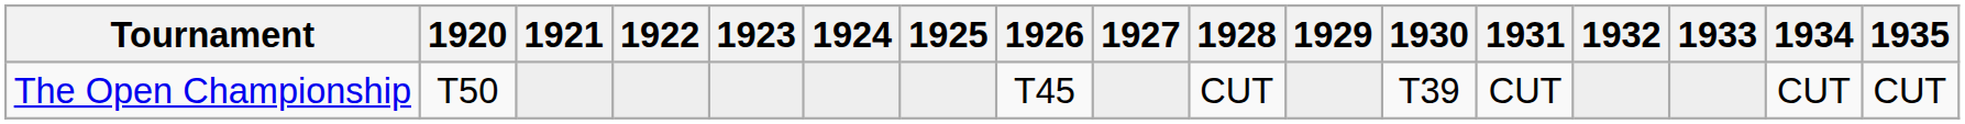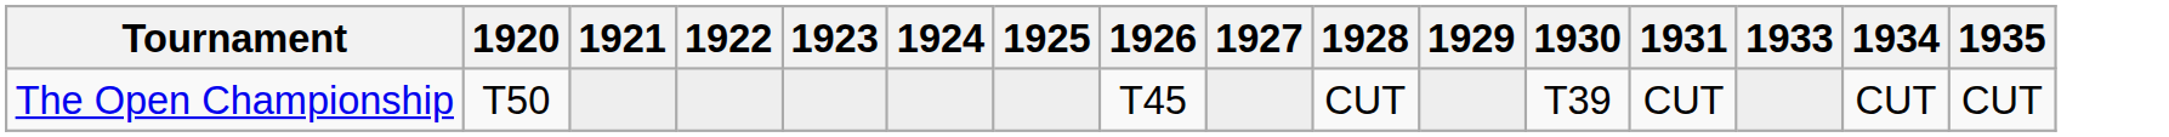- column: 1932
